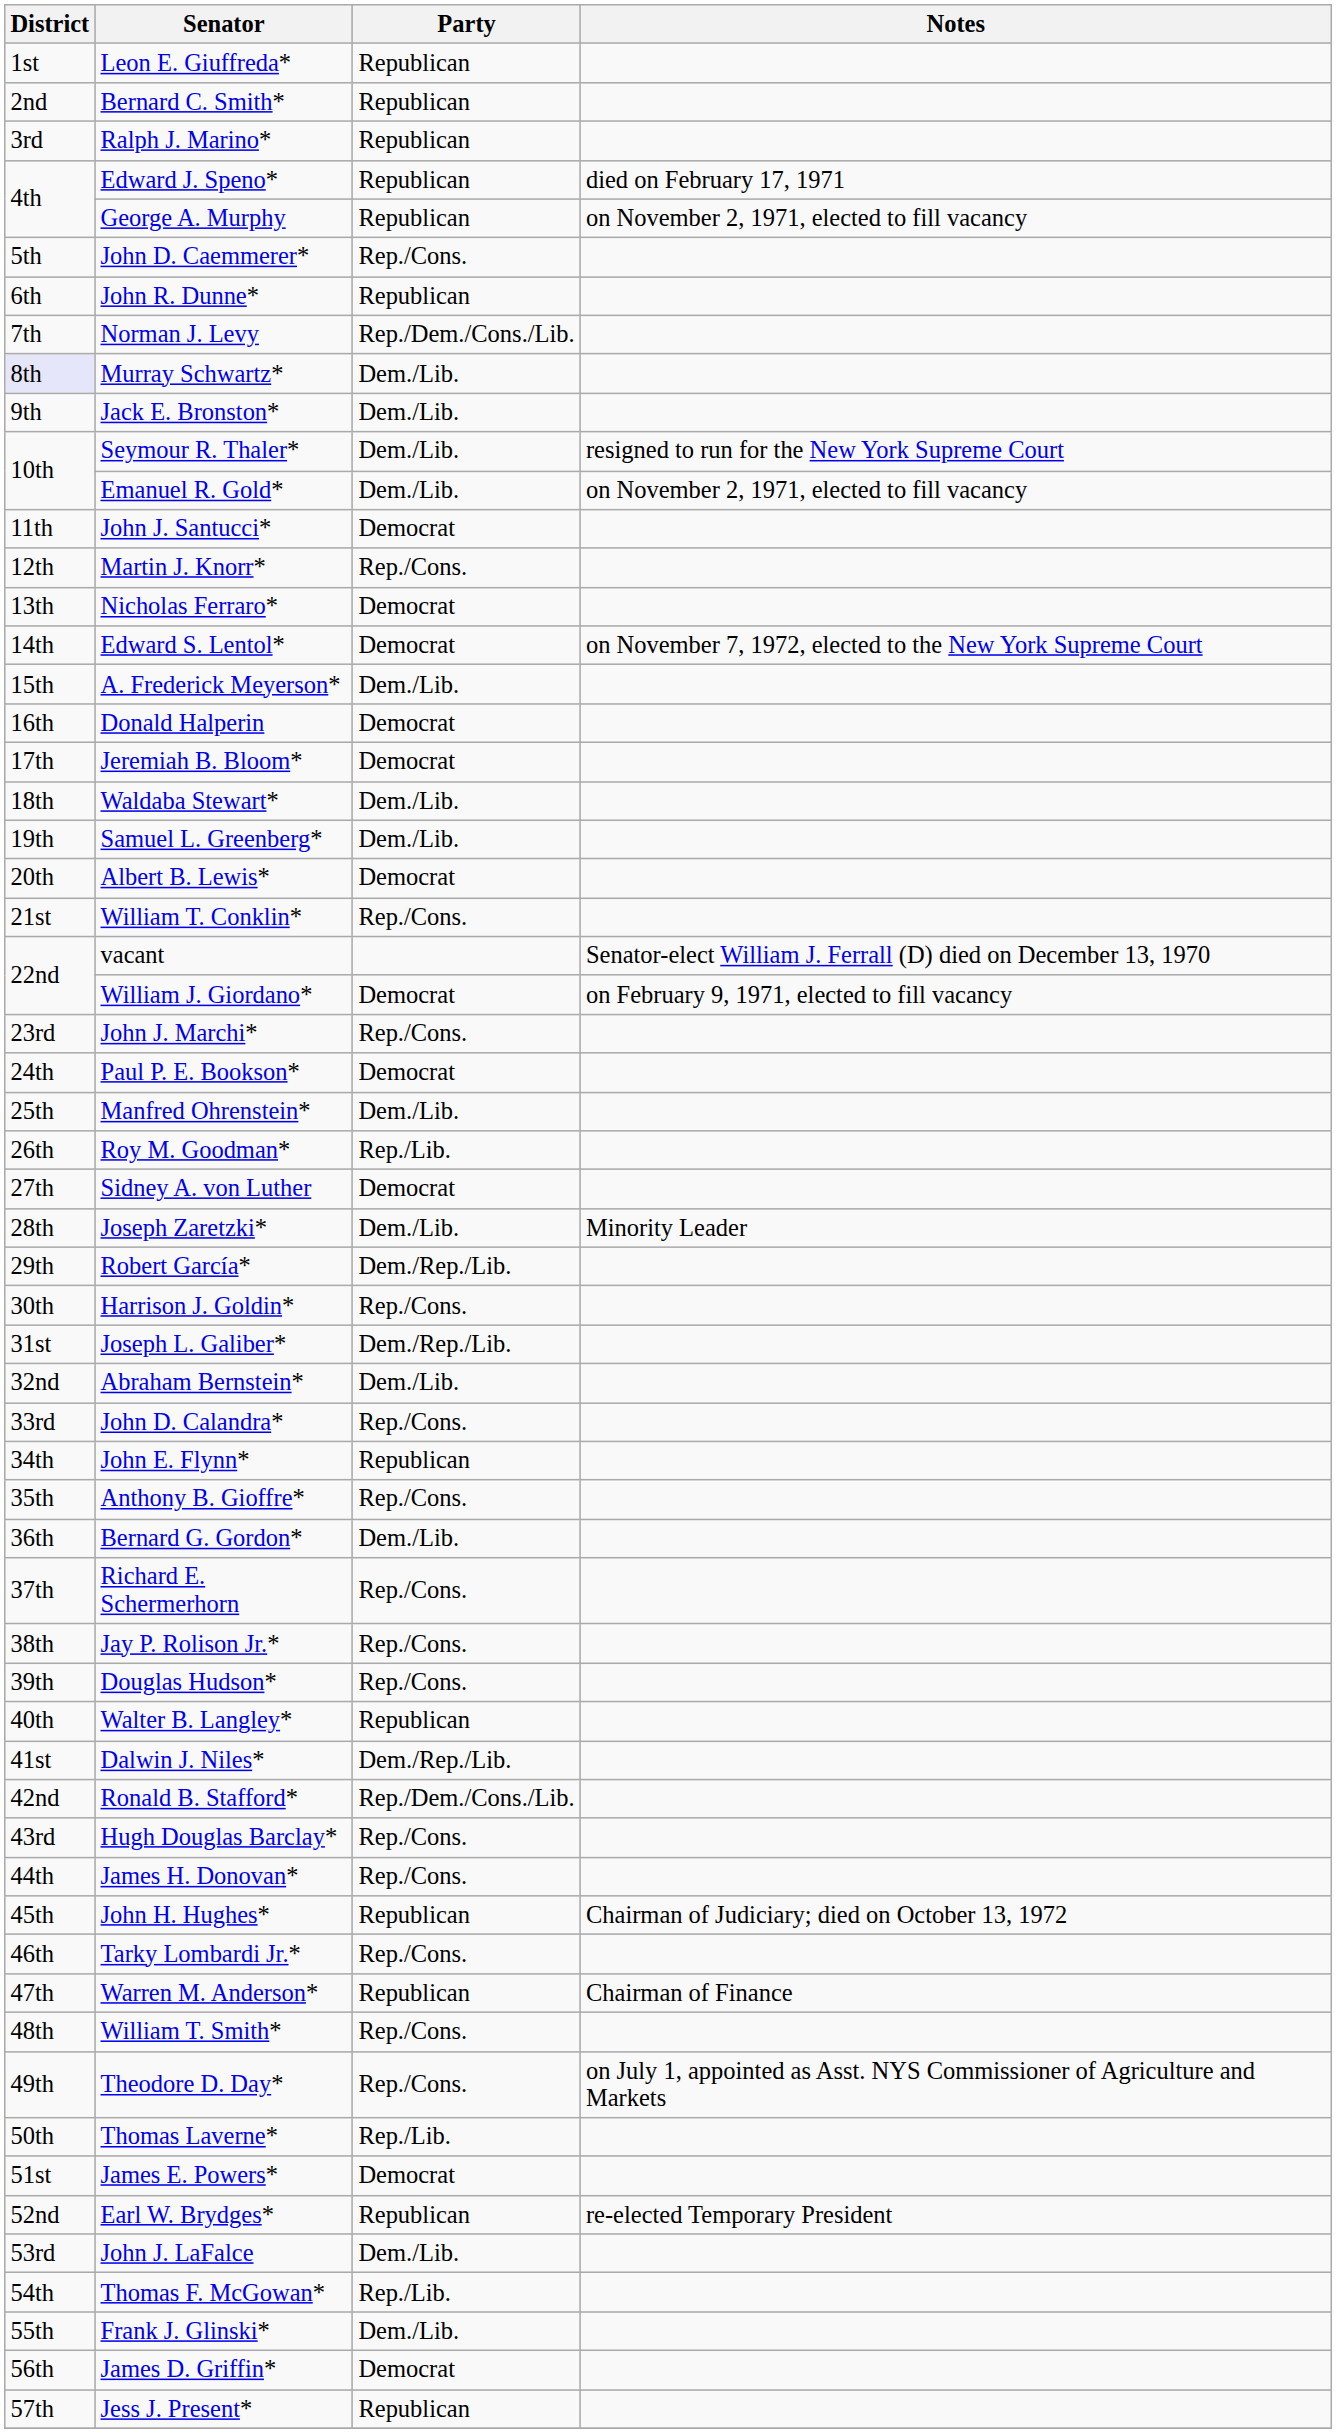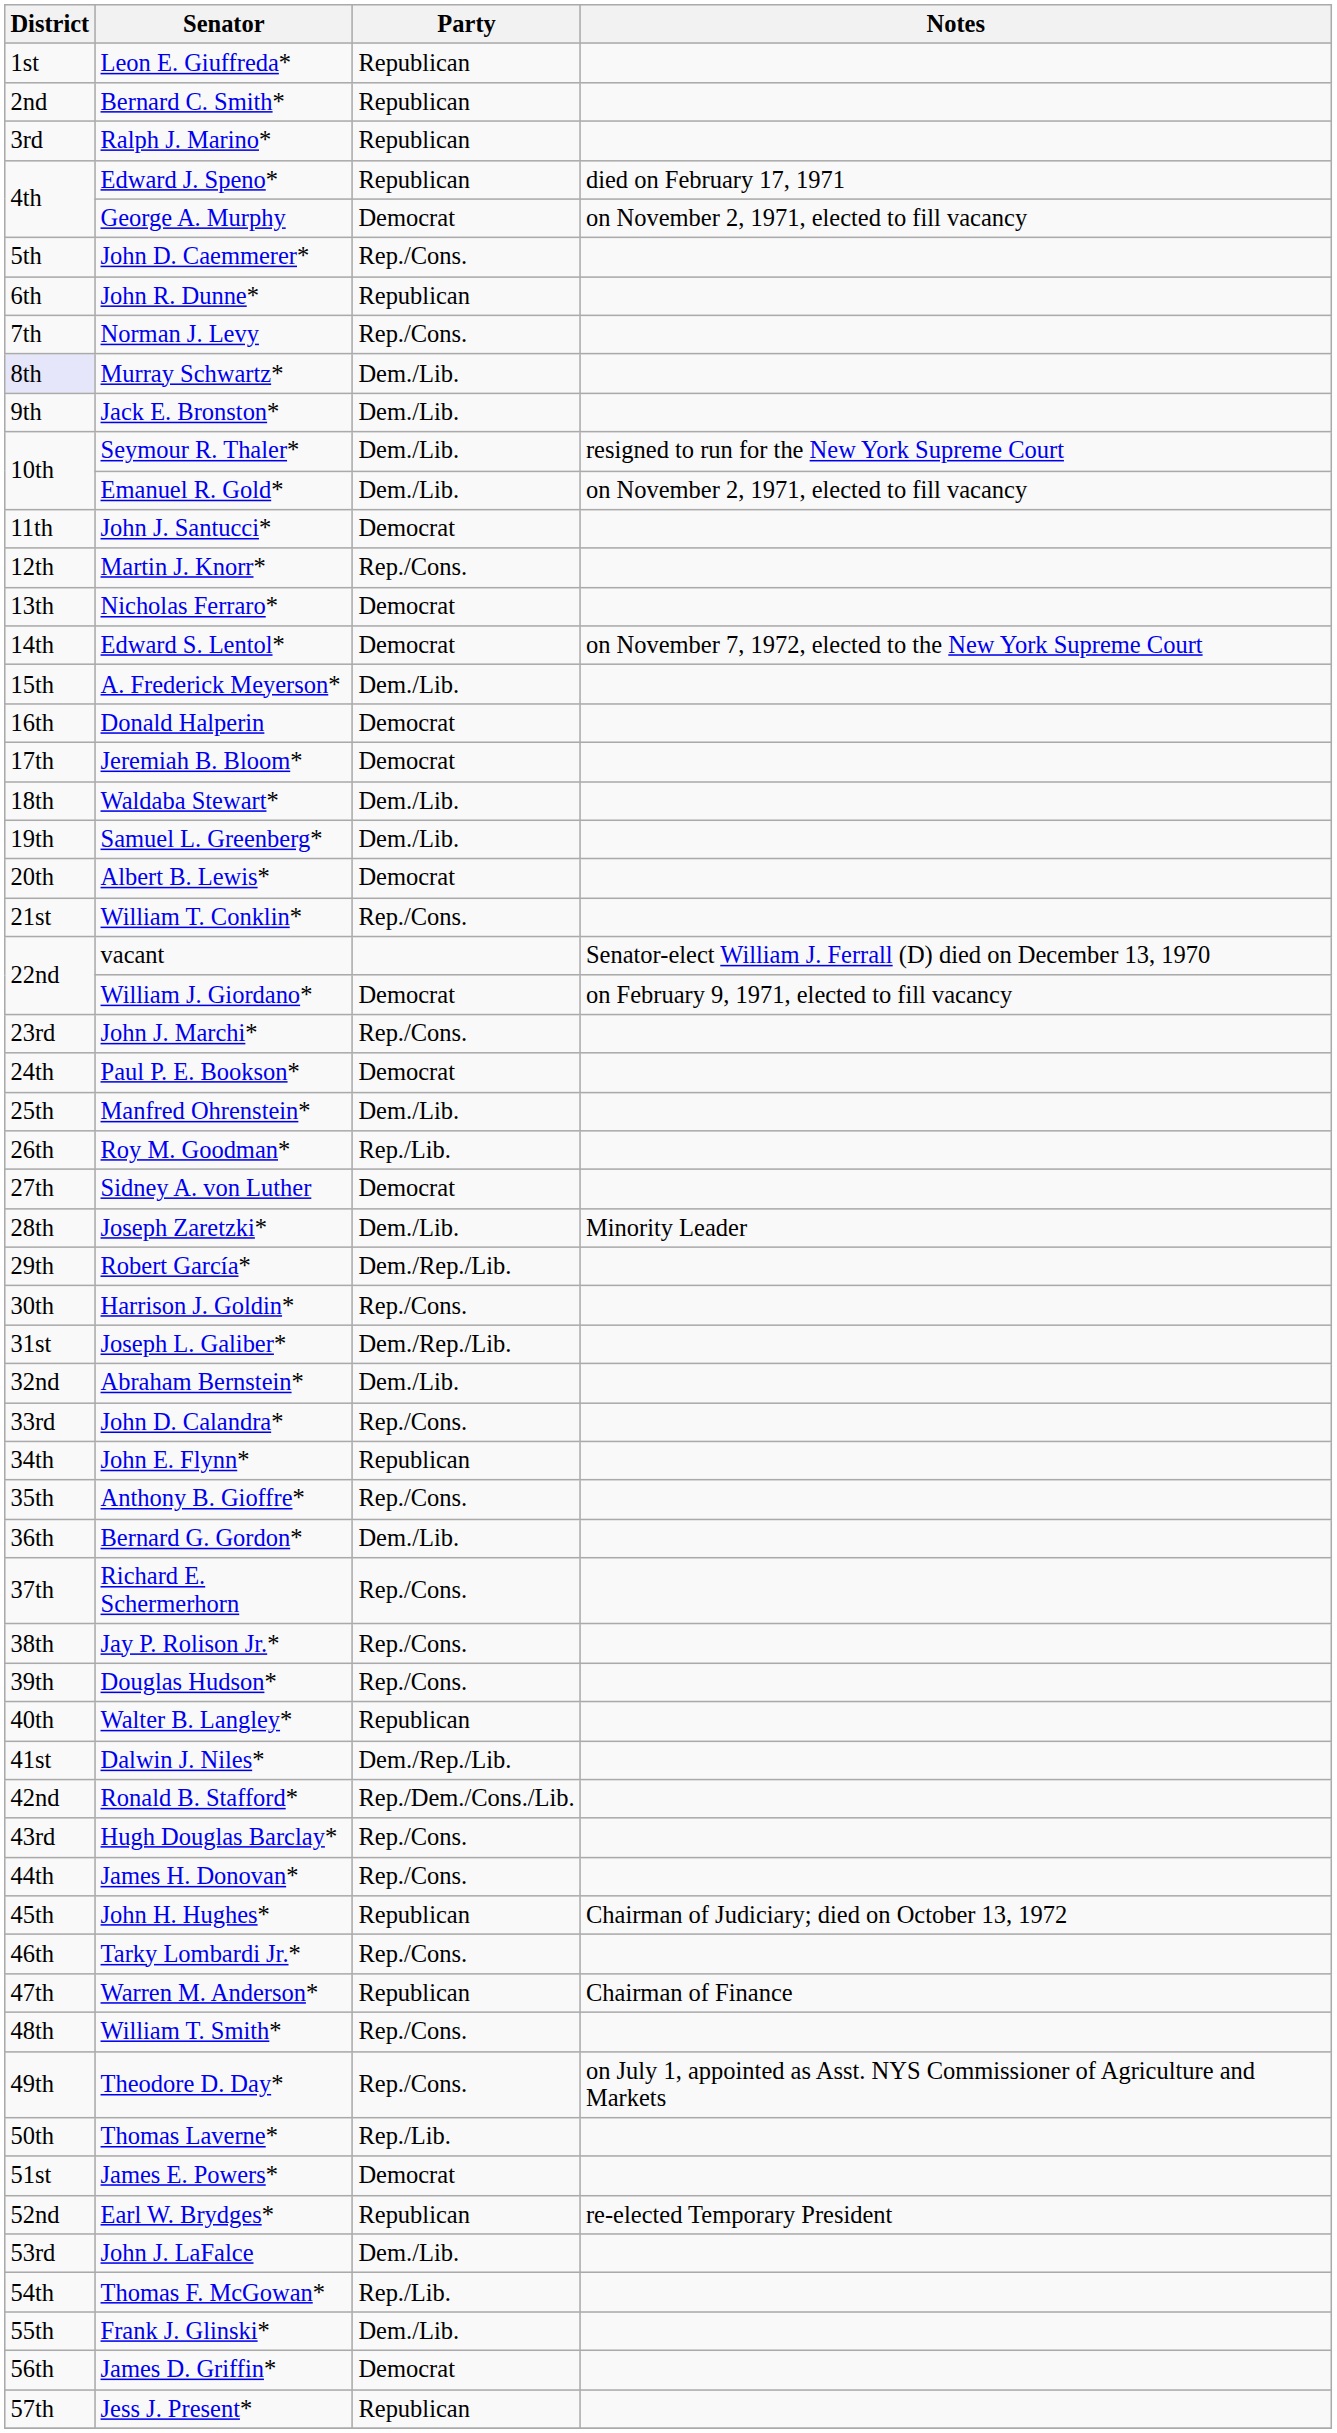George A. Murphy | Party: Republican -> Democrat
Norman J. Levy | Party: Rep./Dem./Cons./Lib. -> Rep./Cons.
